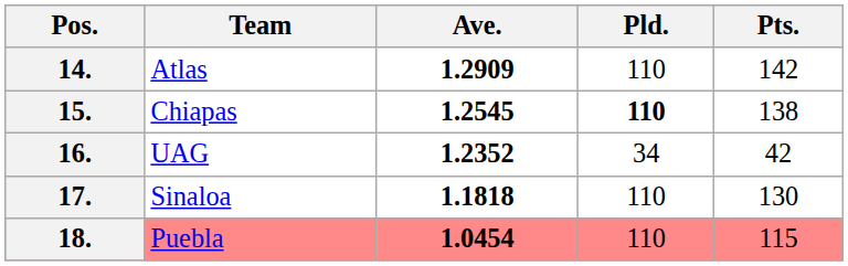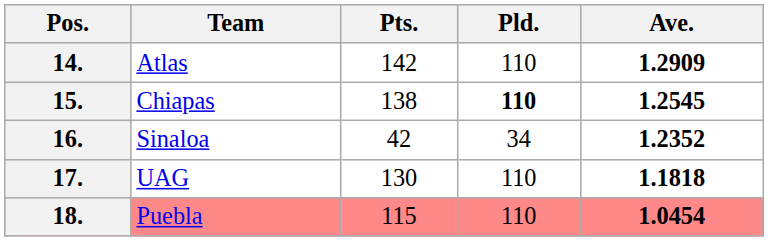columns swapped: Pts. <-> Ave.
16. | Team: UAG -> Sinaloa
17. | Team: Sinaloa -> UAG
